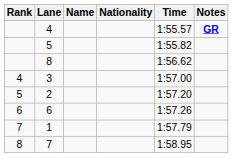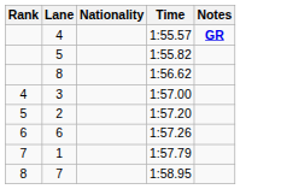- column: Name
